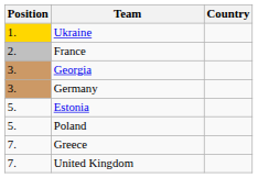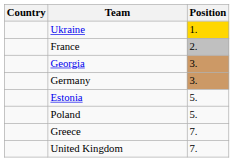columns swapped: Position <-> Country
